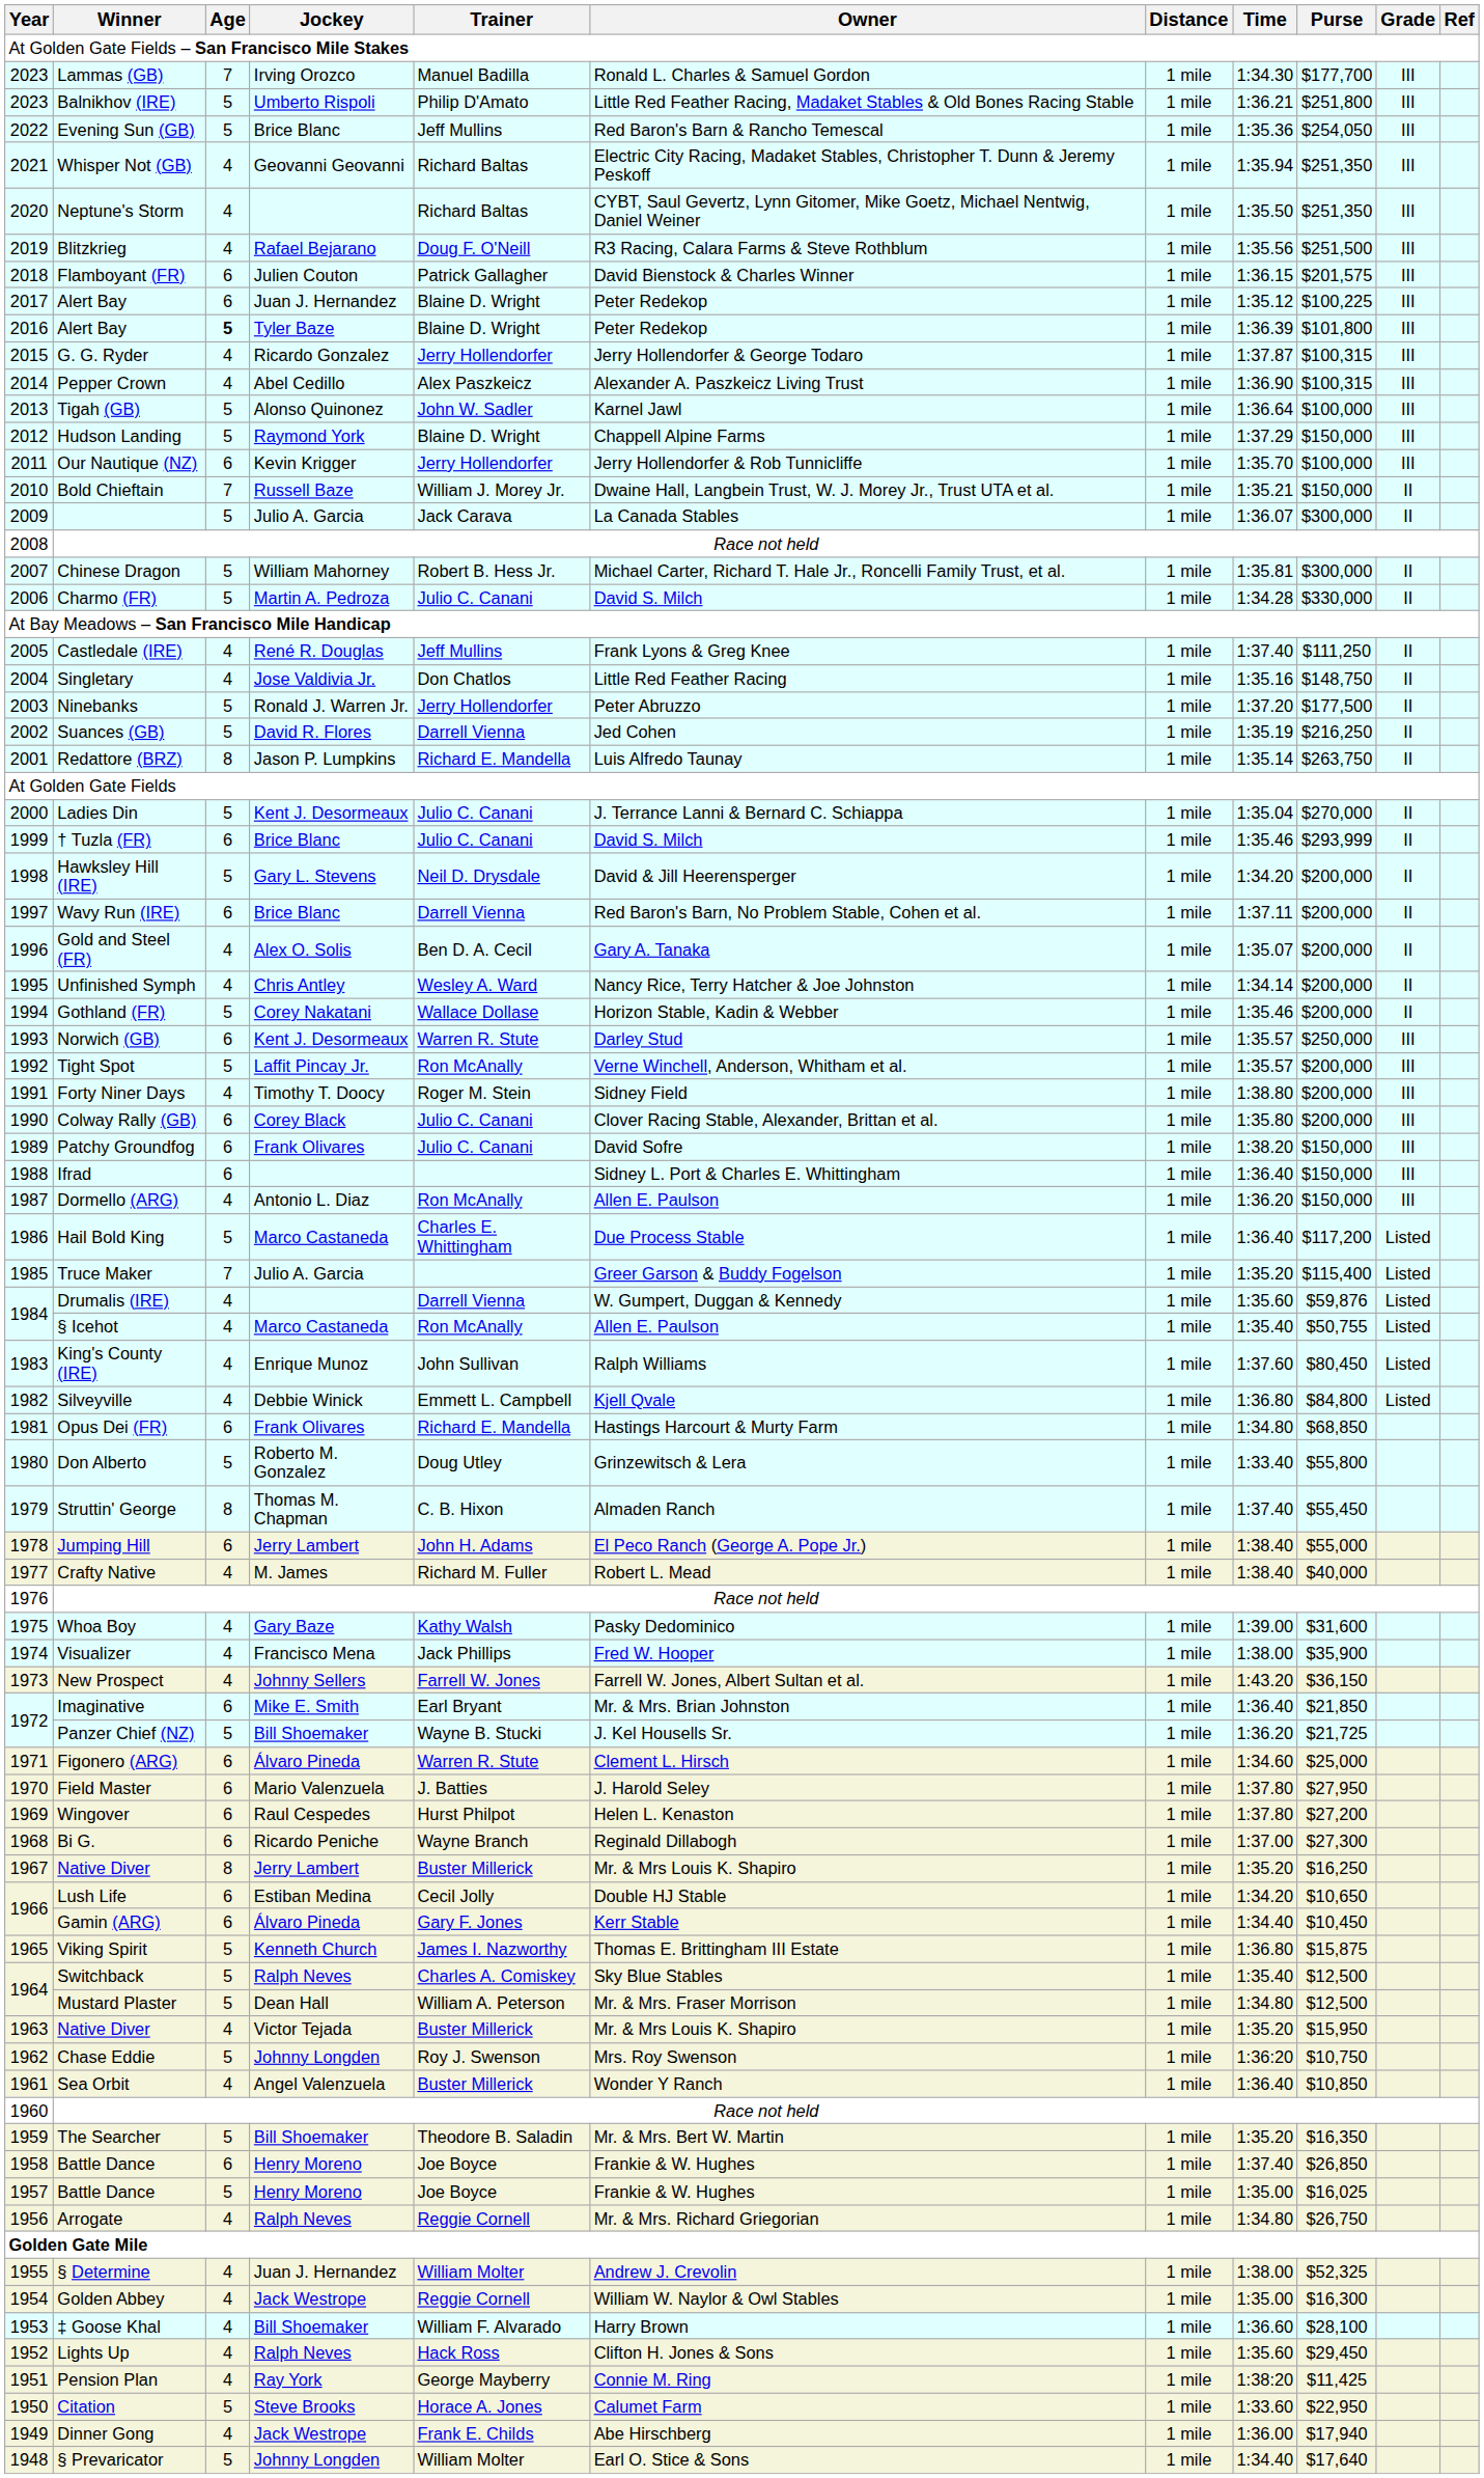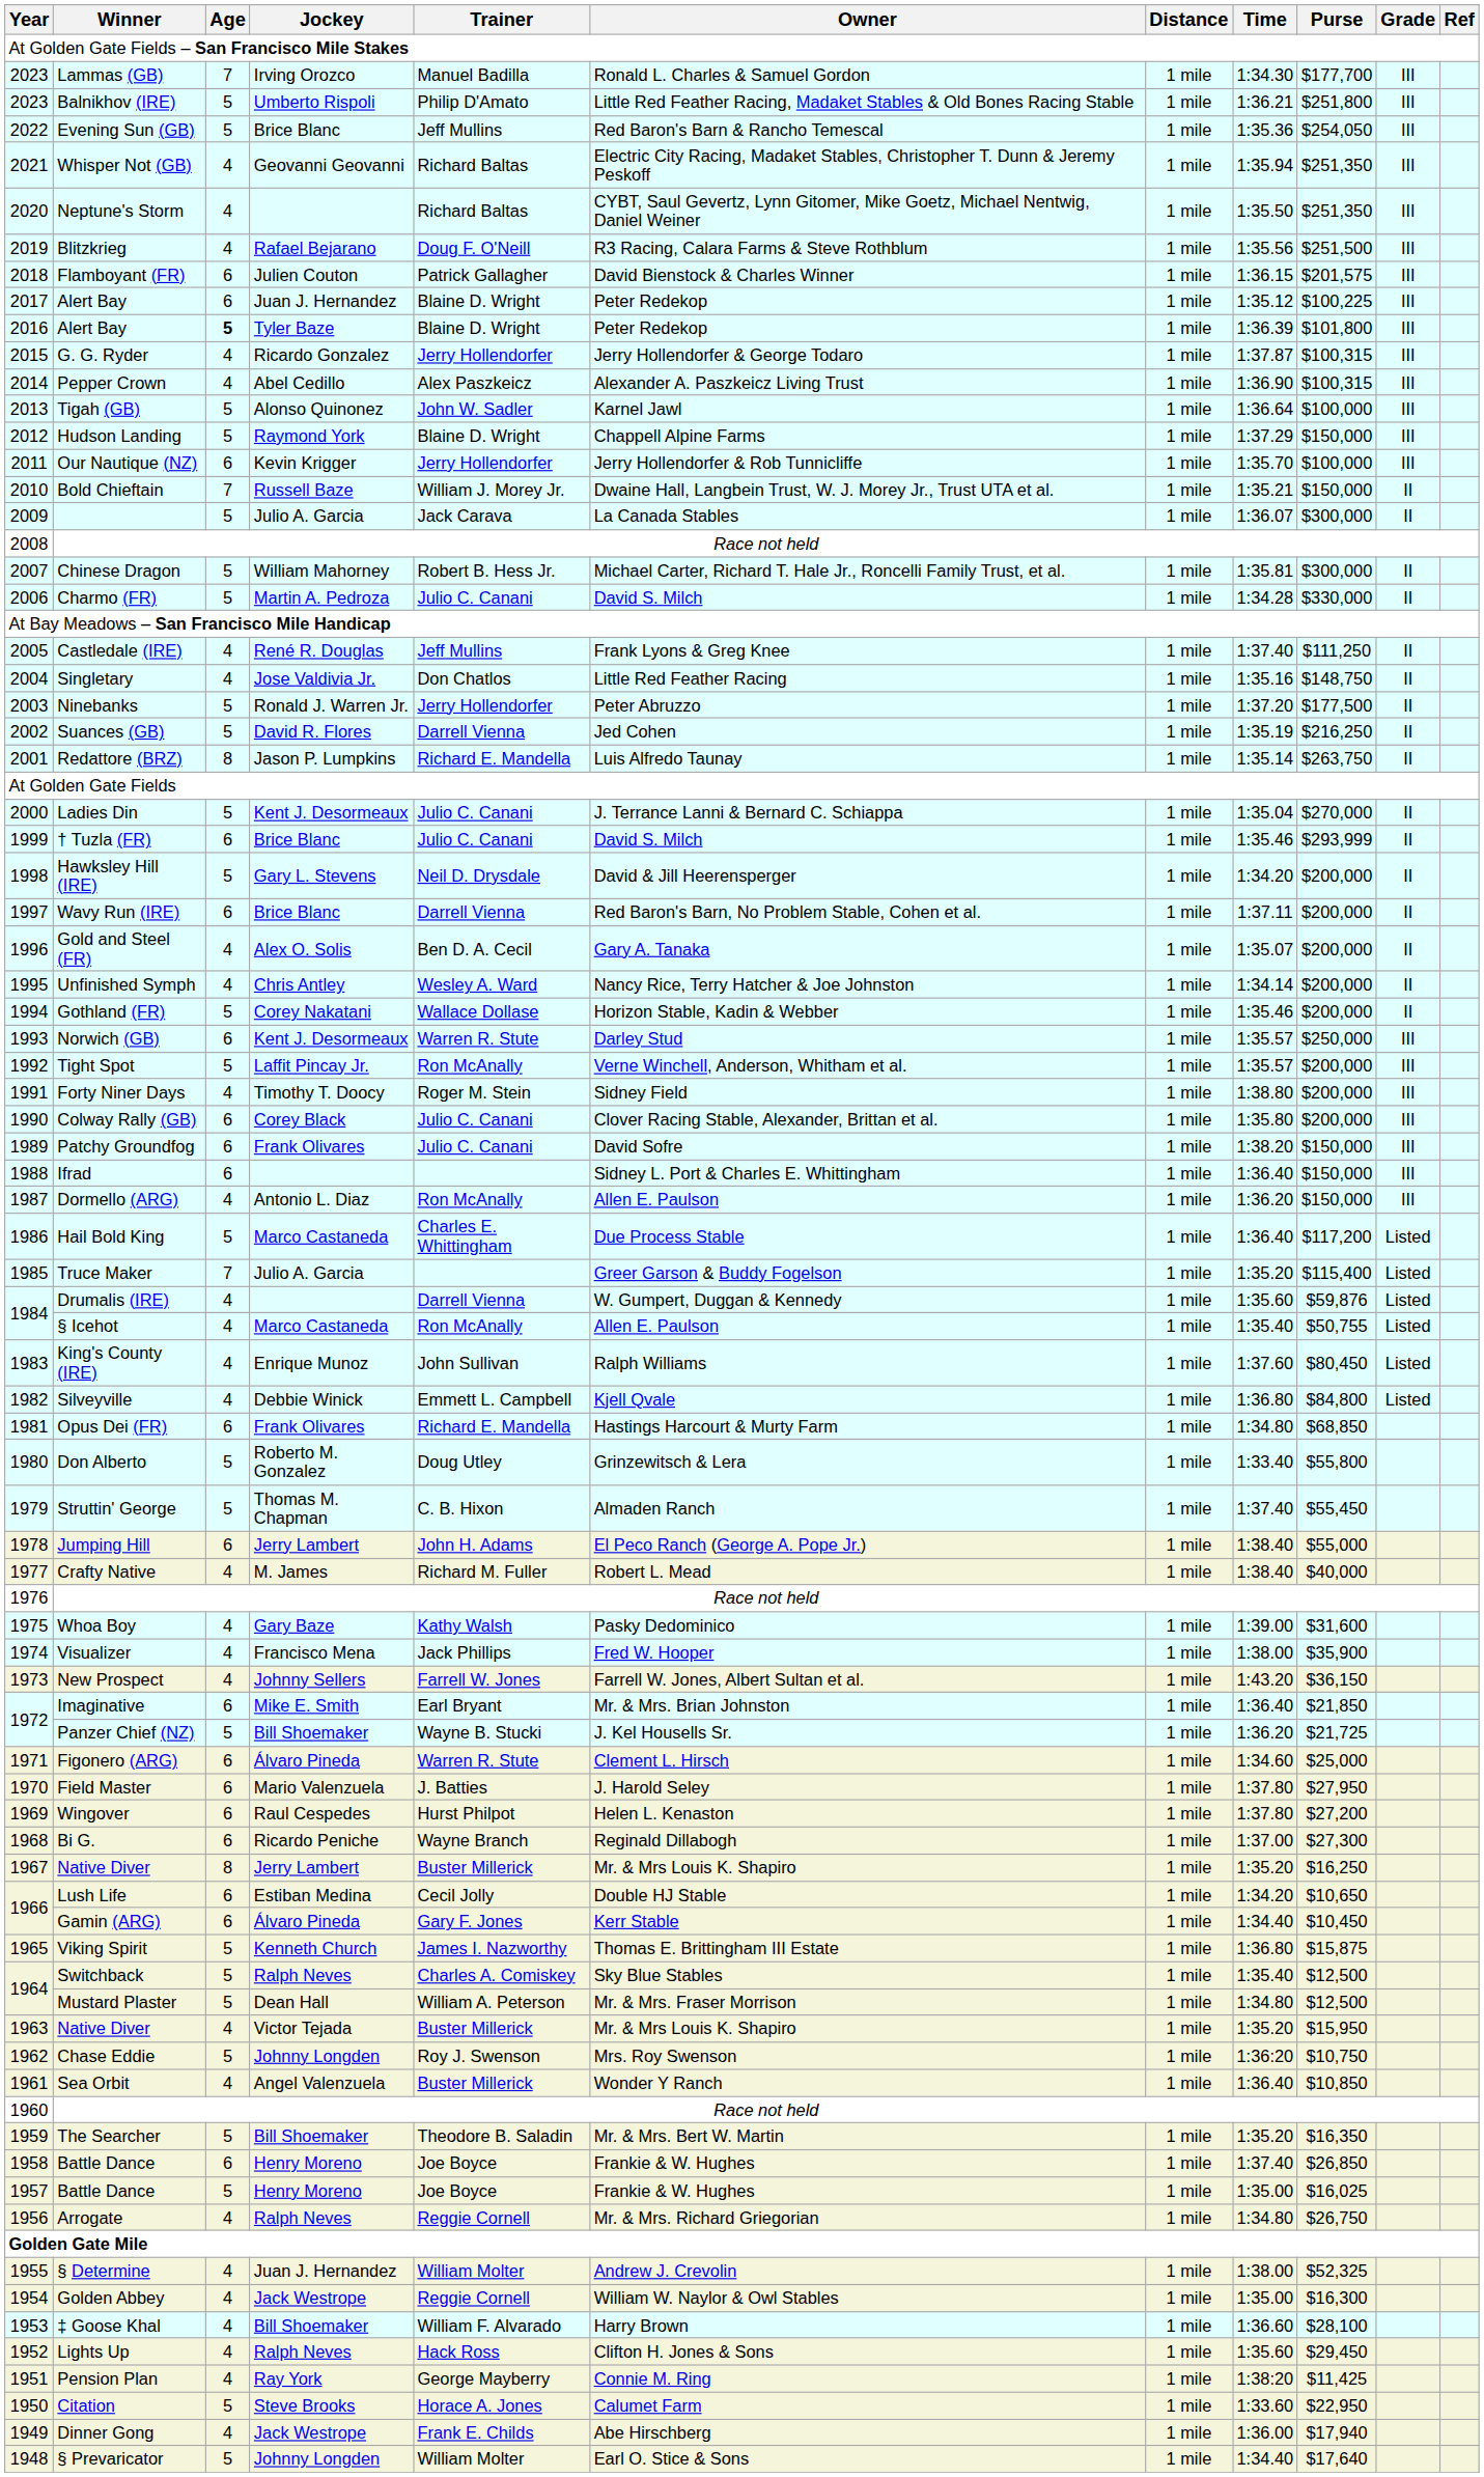Struttin' George | Age: 8 -> 5
